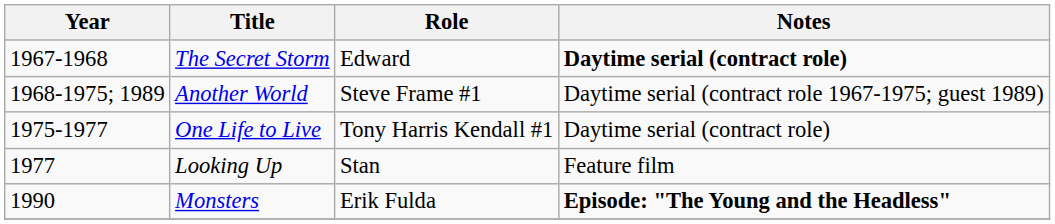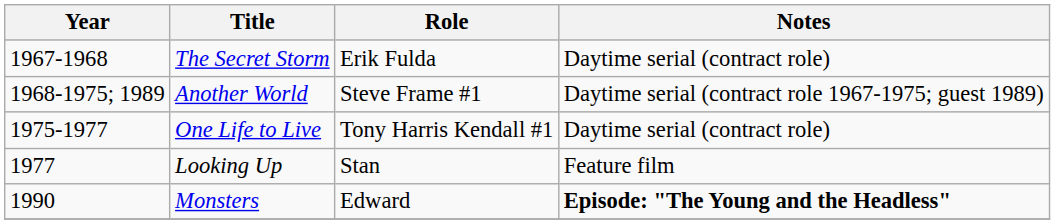The Secret Storm | Role: Edward -> Erik Fulda
The Secret Storm | Notes: bold -> normal
Monsters | Role: Erik Fulda -> Edward
